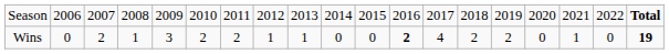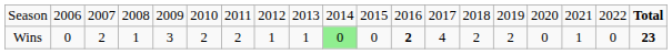Wins | column 10: no background -> lightgreen background
Wins | column 19: 19 -> 23
